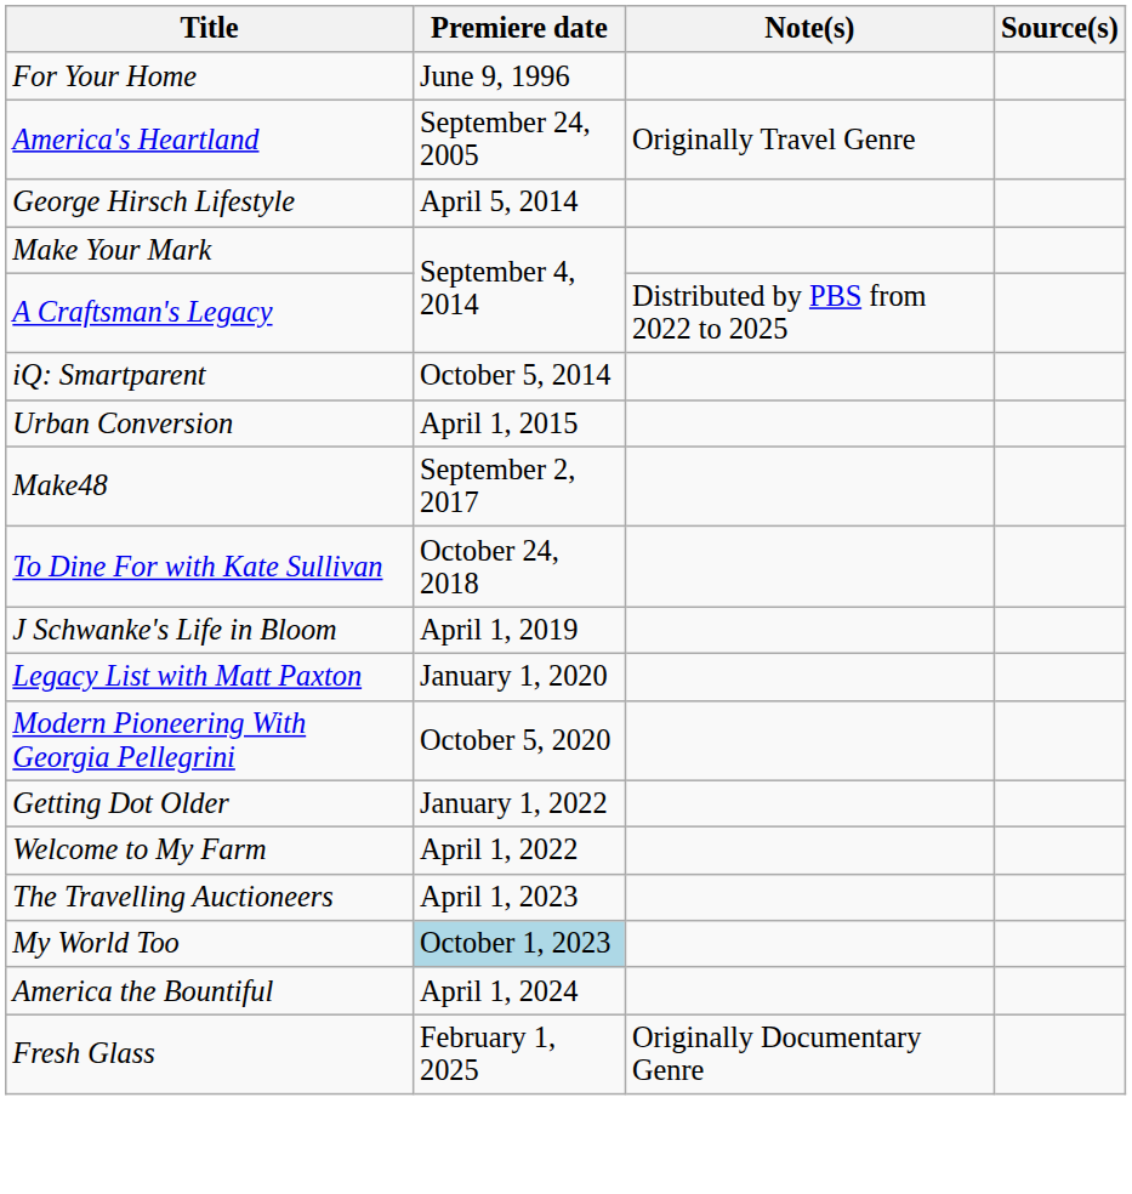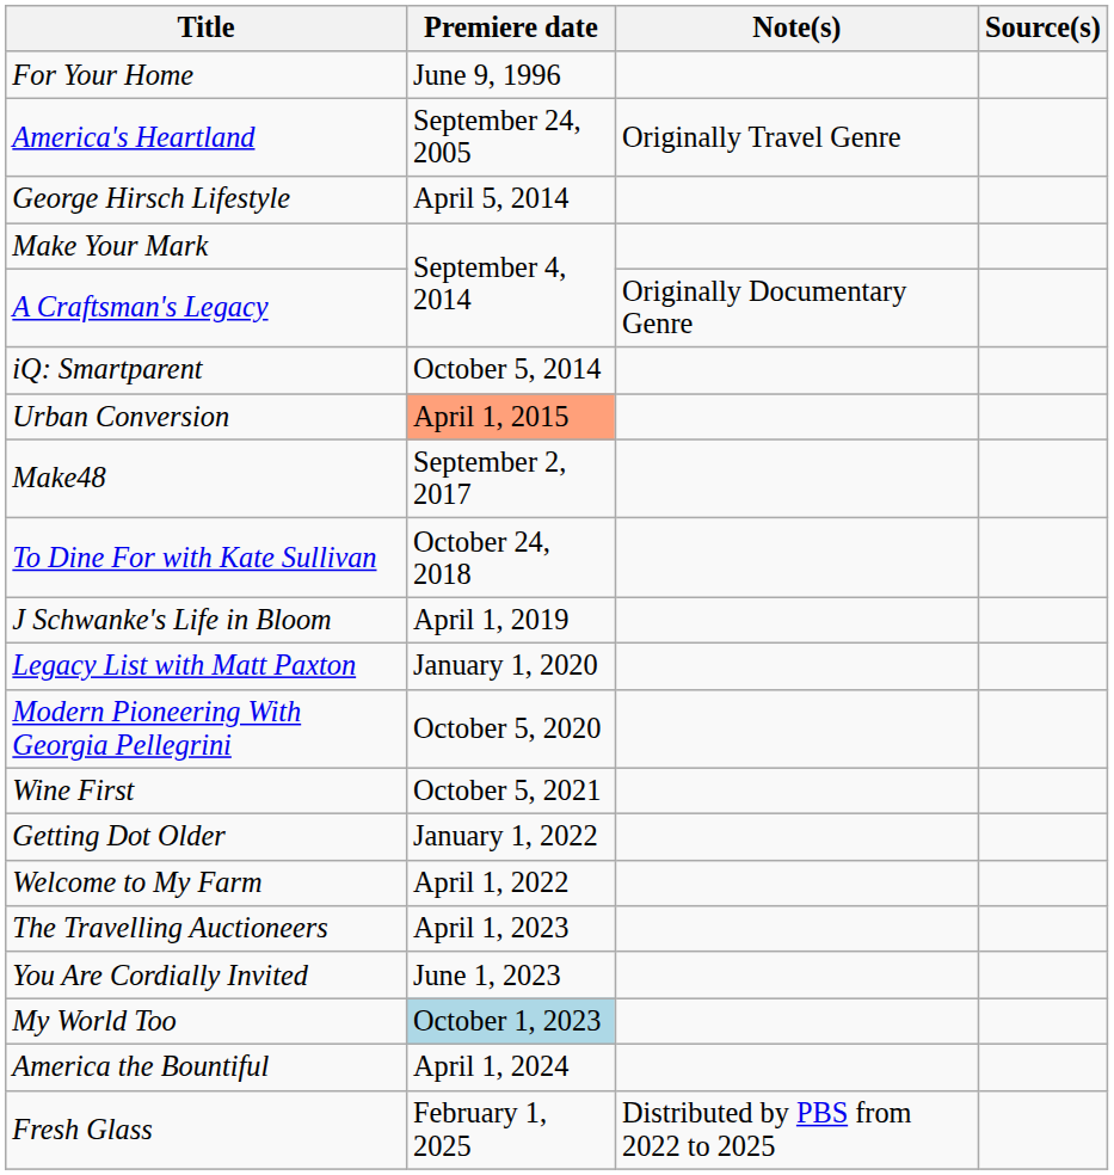A Craftsman's Legacy | Note(s): Distributed by PBS from 2022 to 2025 -> Originally Documentary Genre
Urban Conversion | Premiere date: no background -> lightsalmon background
+ row: Wine First | October 5, 2021
+ row: You Are Cordially Invited | June 1, 2023
Fresh Glass | Note(s): Originally Documentary Genre -> Distributed by PBS from 2022 to 2025
